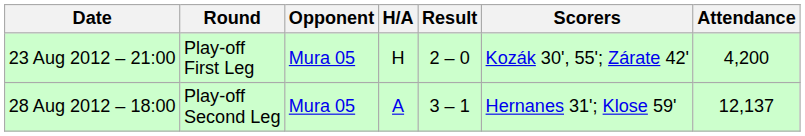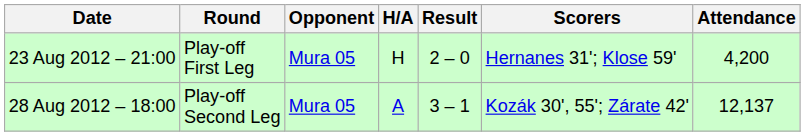23 Aug 2012 – 21:00 | Scorers: Kozák 30', 55'; Zárate 42' -> Hernanes 31'; Klose 59'
28 Aug 2012 – 18:00 | Scorers: Hernanes 31'; Klose 59' -> Kozák 30', 55'; Zárate 42'
